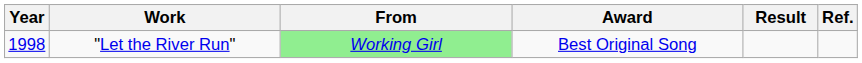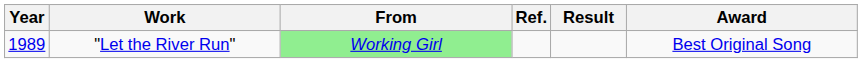columns swapped: Award <-> Ref.
"Let the River Run" | Year: 1998 -> 1989
